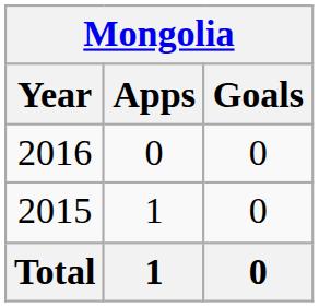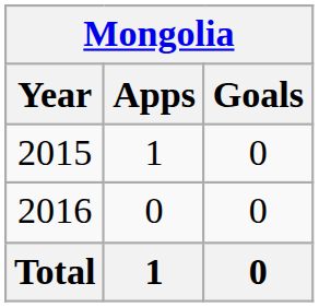rows swapped: 2015 <-> 2016
